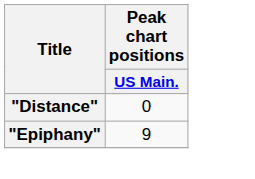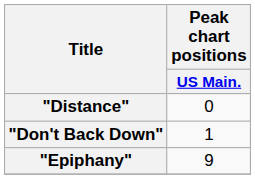+ row: "Don't Back Down" | 1
